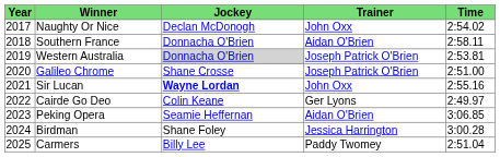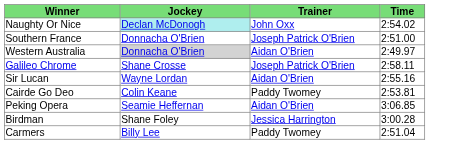- column: Year | 2017 | 2018 | 2019 | 2020 | 2021 | 2022 | 2023 | 2024 | 2025
Naughty Or Nice | Jockey: no background -> paleturquoise background
Southern France | Trainer: Aidan O'Brien -> Joseph Patrick O'Brien
Southern France | Time: 2:58.11 -> 2:51.00
Western Australia | Trainer: Joseph Patrick O'Brien -> Aidan O'Brien
Western Australia | Time: 2:53.81 -> 2:49.97
Galileo Chrome | Time: 2:51.00 -> 2:58.11
Sir Lucan | Jockey: bold -> normal
Sir Lucan | Trainer: John Oxx -> Aidan O'Brien
Cairde Go Deo | Trainer: Ger Lyons -> Paddy Twomey
Cairde Go Deo | Time: 2:49.97 -> 2:53.81
